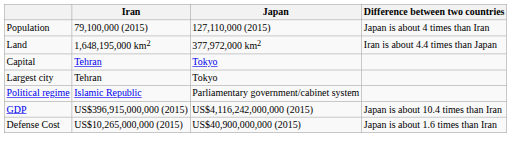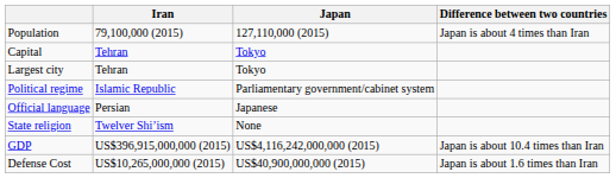- row: Land | 1,648,195,000 km2 | 377,972,000 km2 | Iran is about 4.4 times than Japan
+ row: Official language | Persian | Japanese
+ row: State religion | Twelver Shi’ism | None
